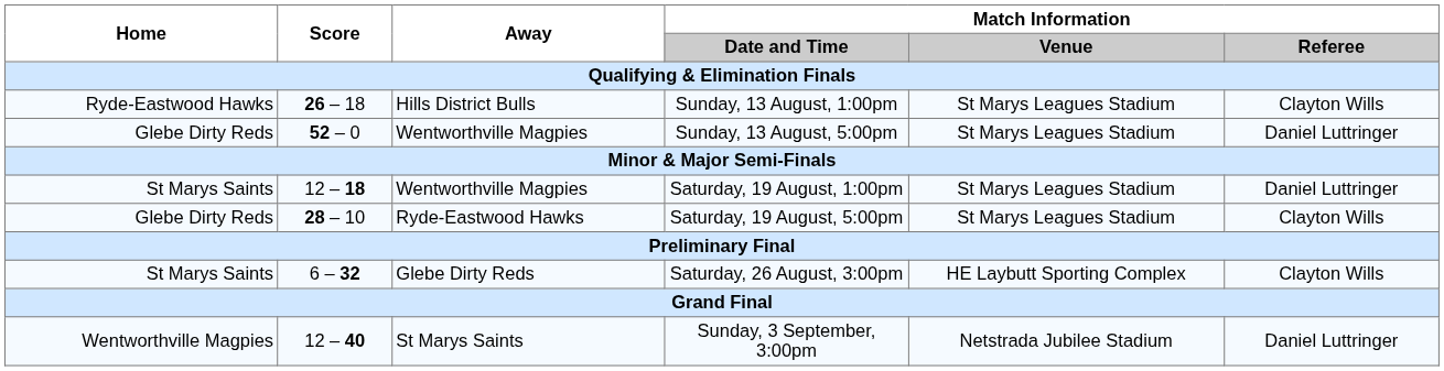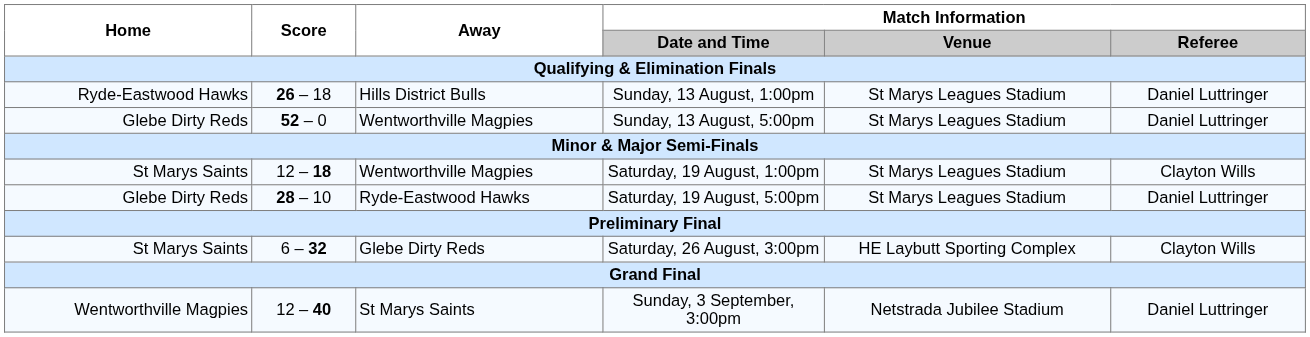Sunday, 13 August, 1:00pm | Match Information / Referee: Clayton Wills -> Daniel Luttringer
Saturday, 19 August, 1:00pm | Match Information / Referee: Daniel Luttringer -> Clayton Wills
Saturday, 19 August, 5:00pm | Match Information / Referee: Clayton Wills -> Daniel Luttringer
